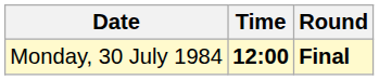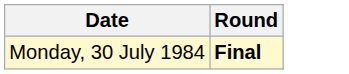- column: Time | 12:00
